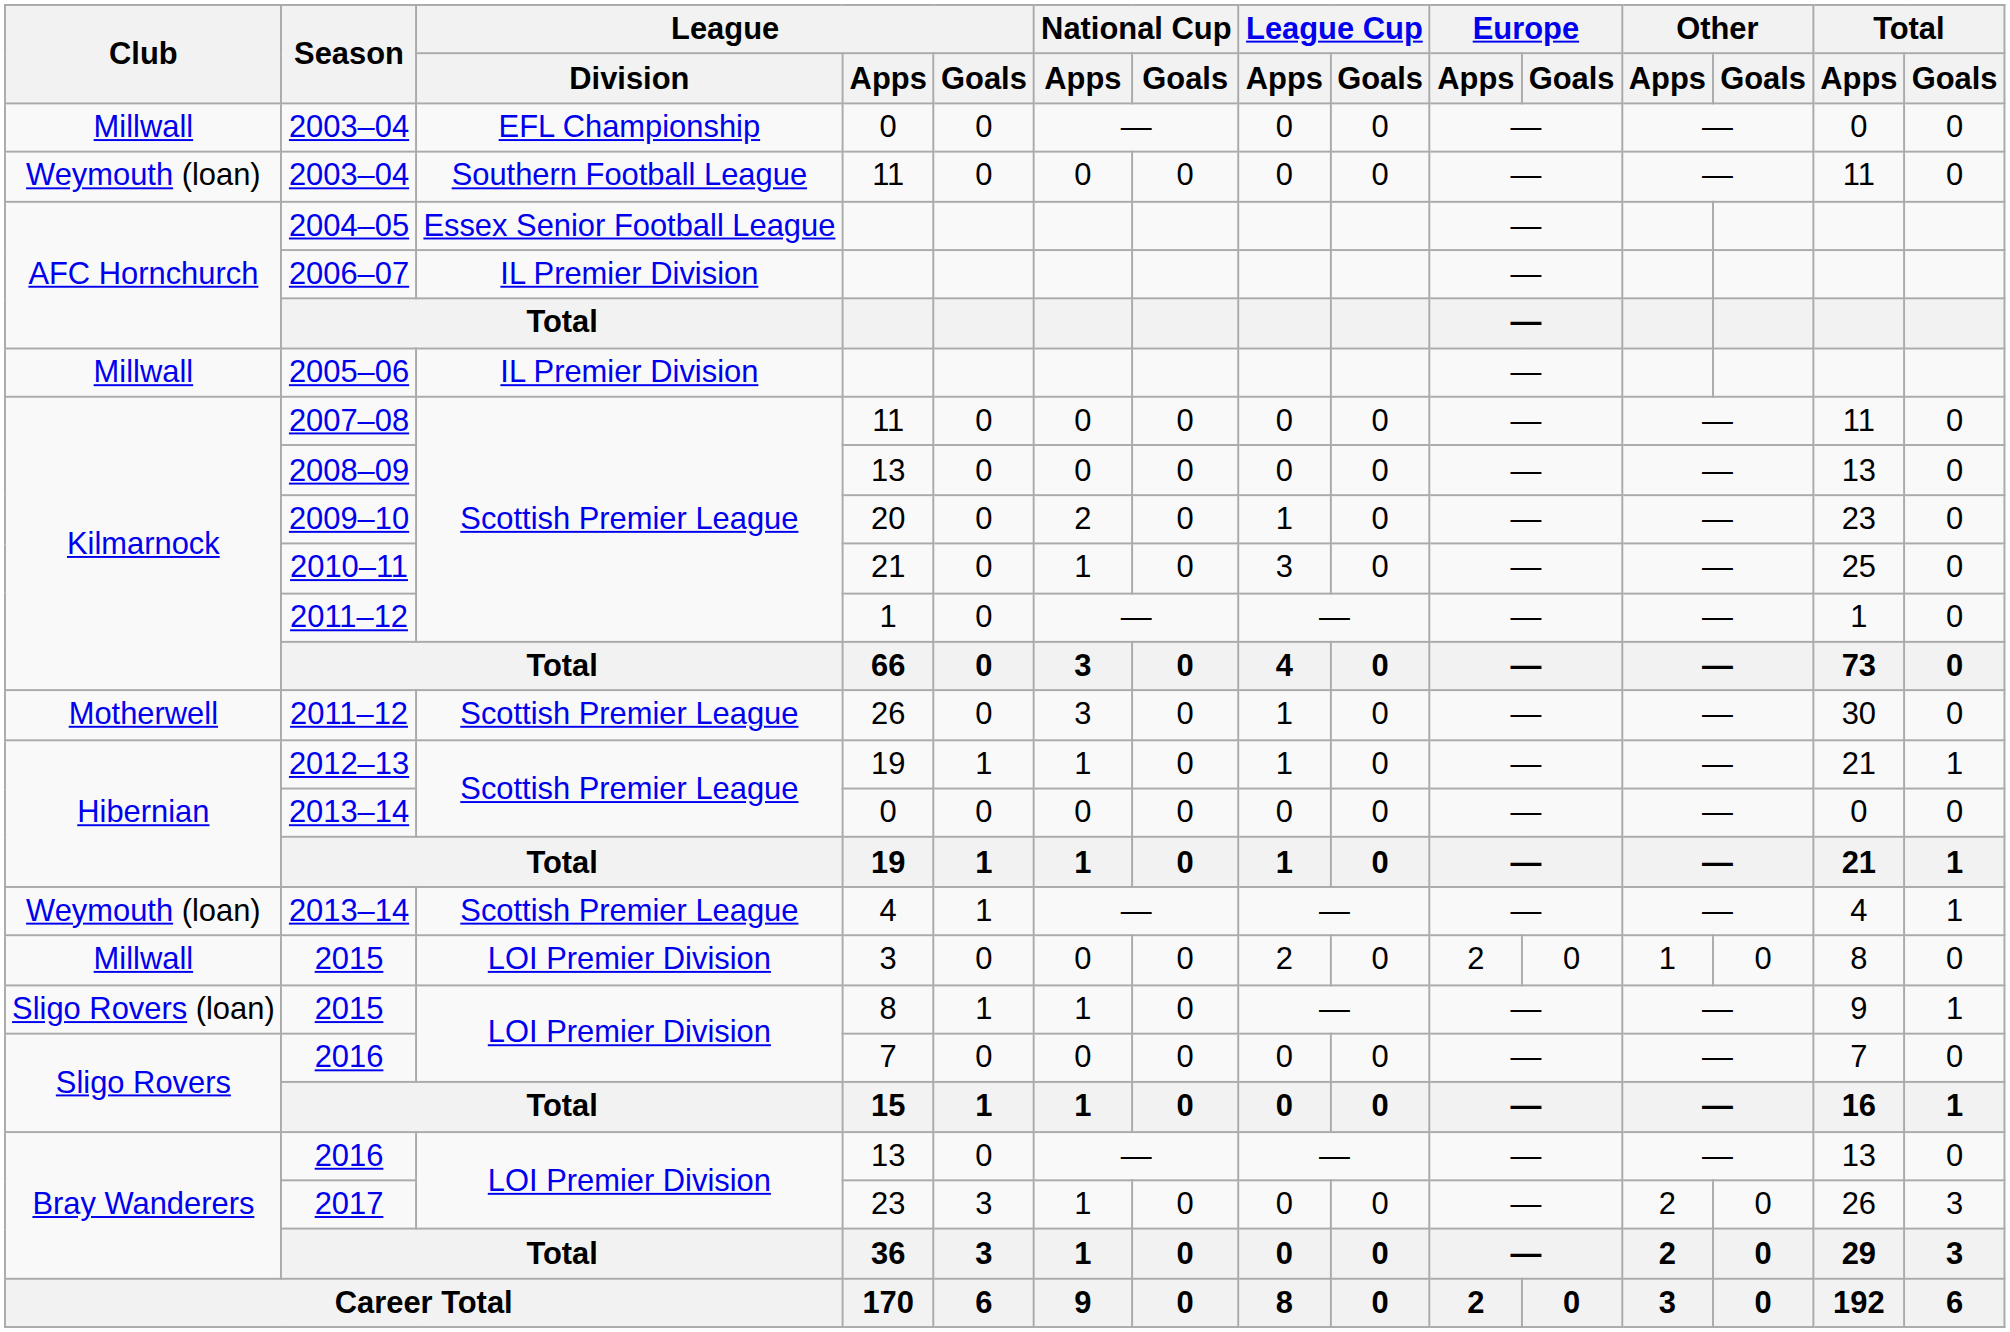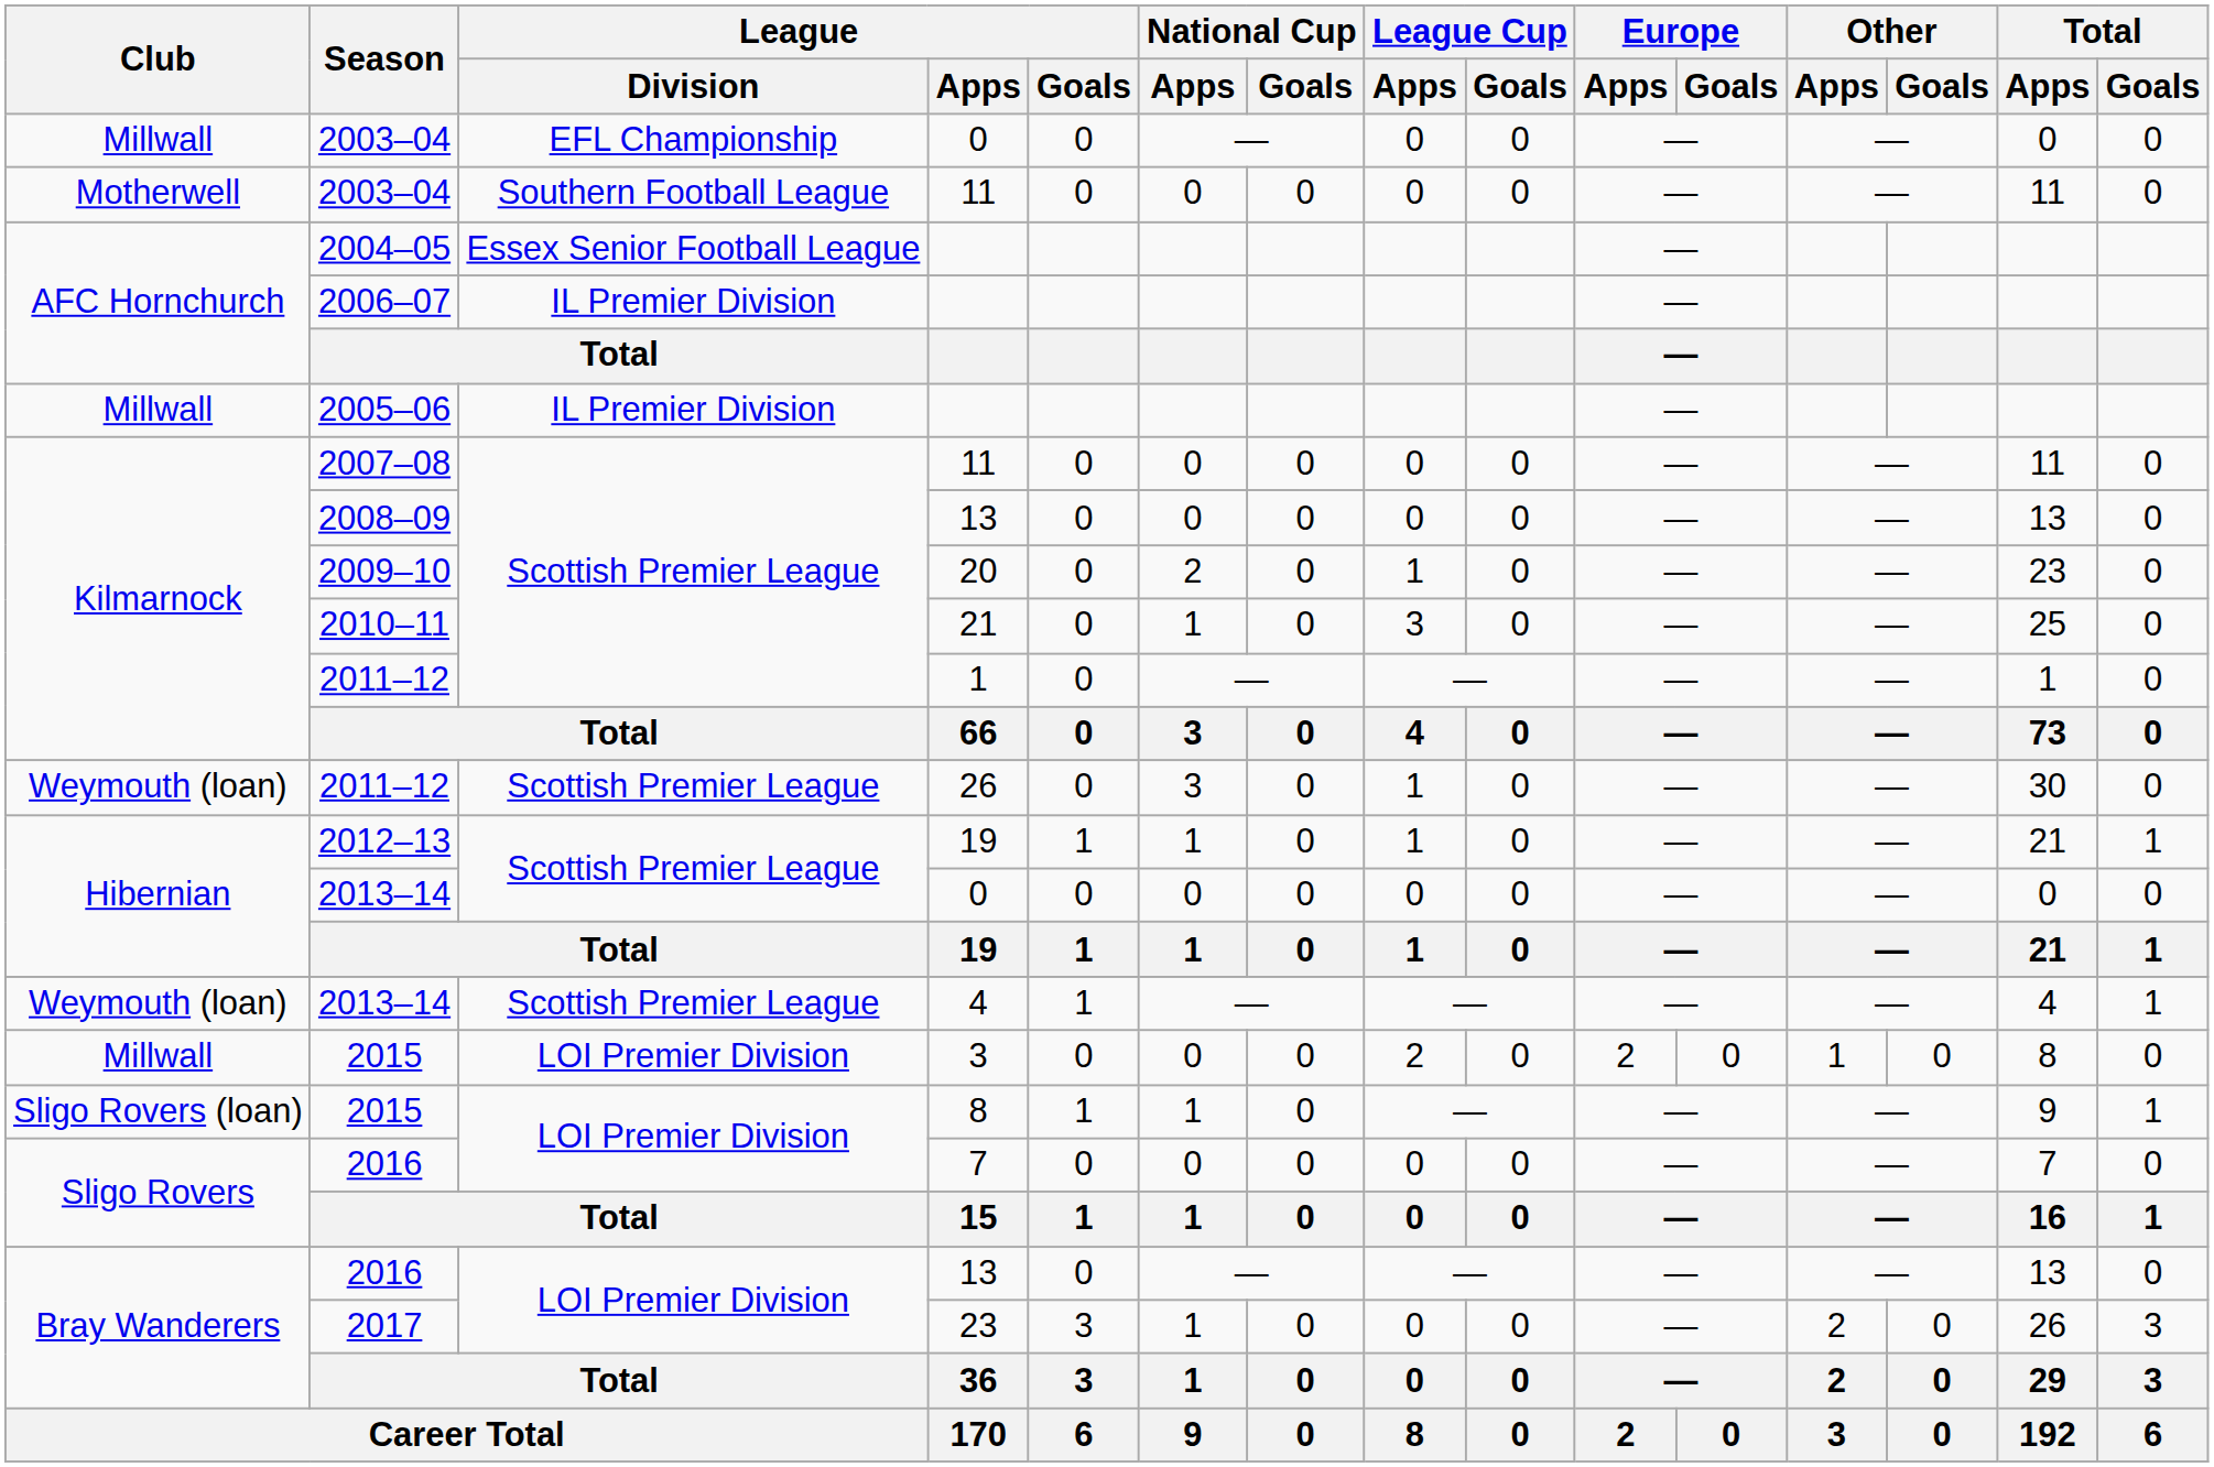2003–04 / 11 | Club: Weymouth (loan) -> Motherwell
2011–12 / 26 | Club: Motherwell -> Weymouth (loan)
